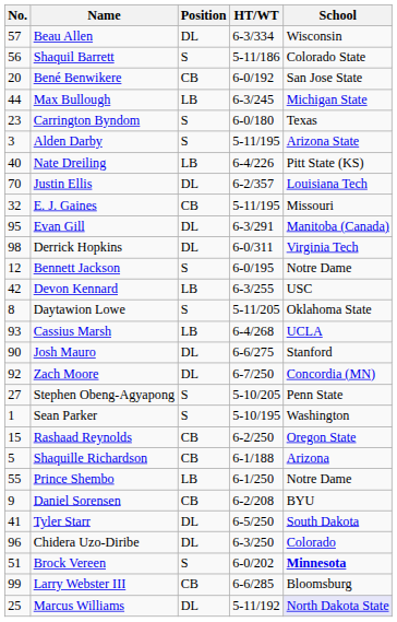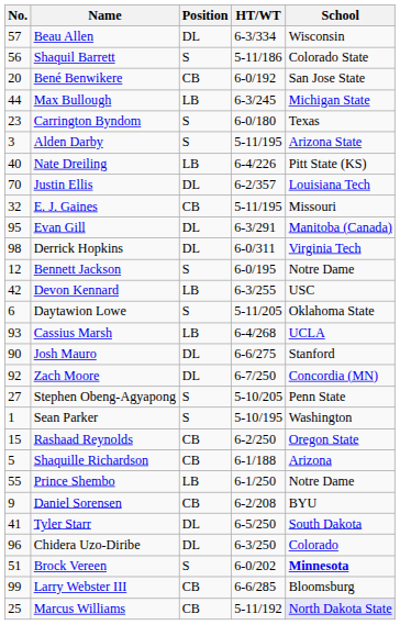Daytawion Lowe | No.: 8 -> 6
Marcus Williams | Position: DL -> CB
